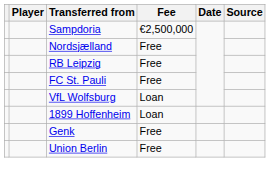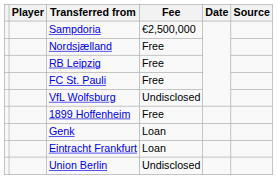VfL Wolfsburg | Fee: Loan -> Undisclosed
1899 Hoffenheim | Fee: Loan -> Free
Genk | Fee: Free -> Loan
+ row: Eintracht Frankfurt | Loan
Union Berlin | Fee: Free -> Undisclosed
